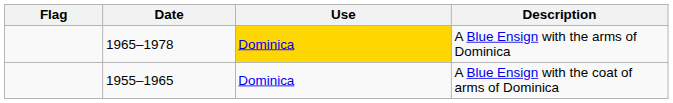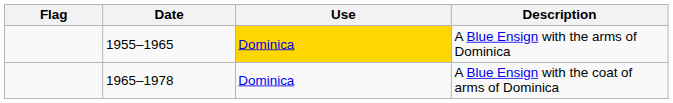A Blue Ensign with the arms of Dominica | Date: 1965–1978 -> 1955–1965
A Blue Ensign with the coat of arms of Dominica | Date: 1955–1965 -> 1965–1978
